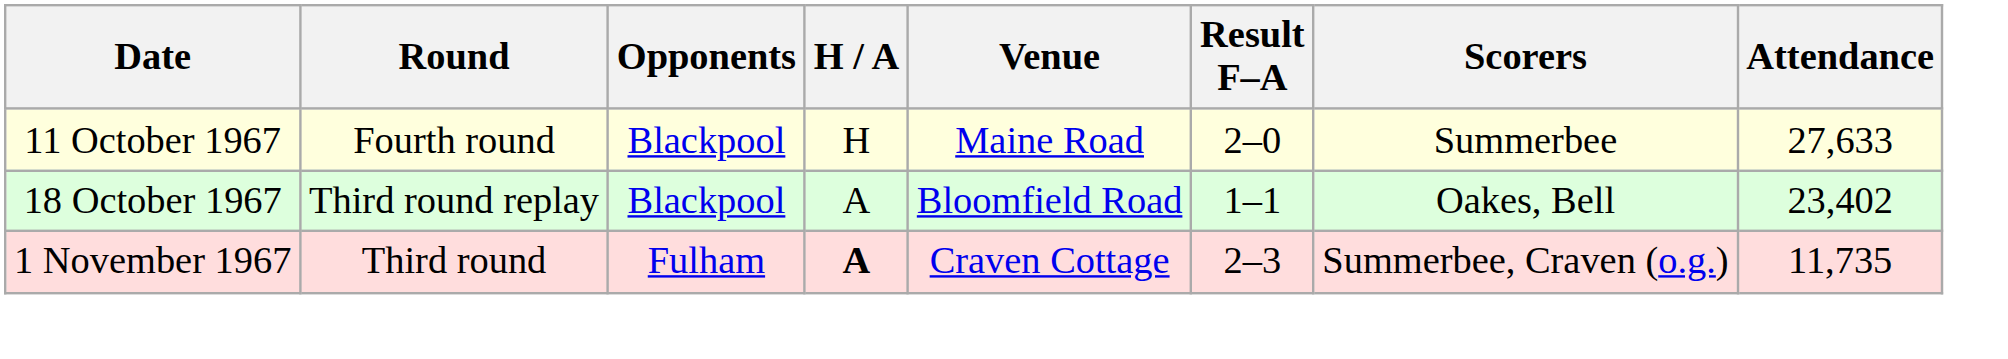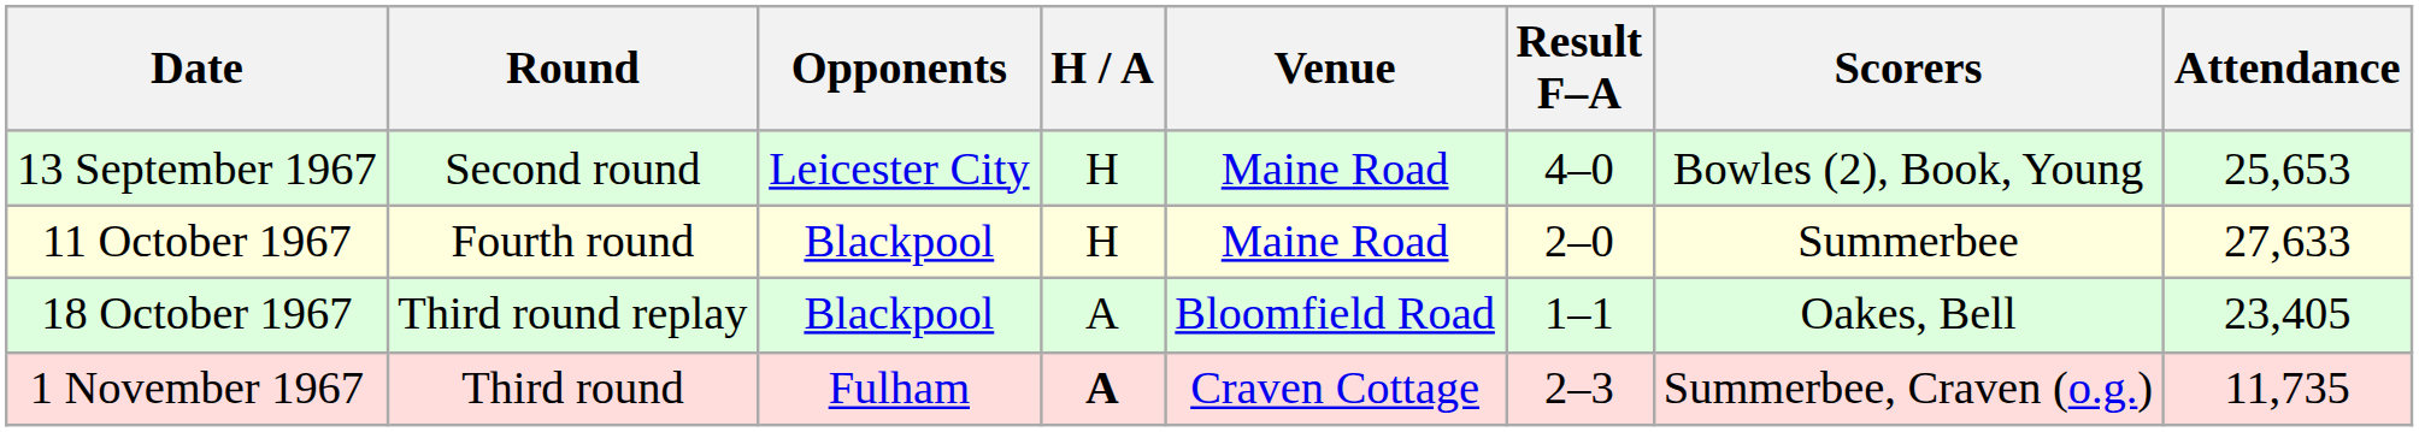+ row: 13 September 1967 | Second round | Leicester City | H | Maine Road | 4–0 | Bowles (2), Book, Young | 25,653
18 October 1967 | Attendance: 23,402 -> 23,405
